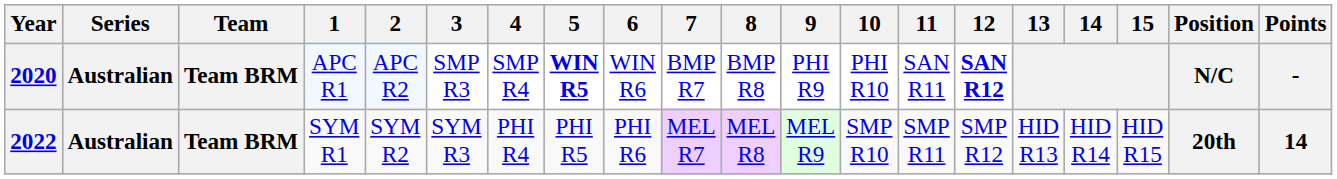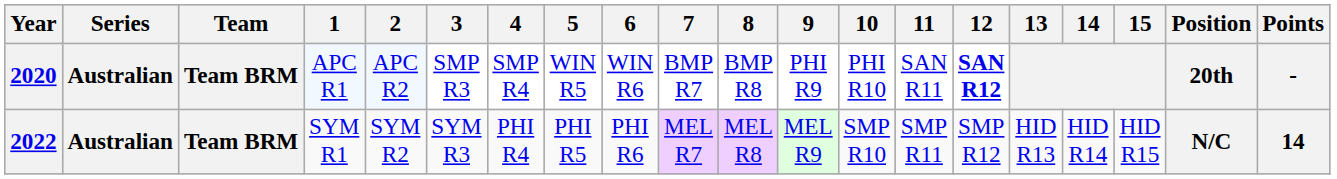2020 | 5: bold -> normal
2020 | Position: N/C -> 20th
2022 | Position: 20th -> N/C
